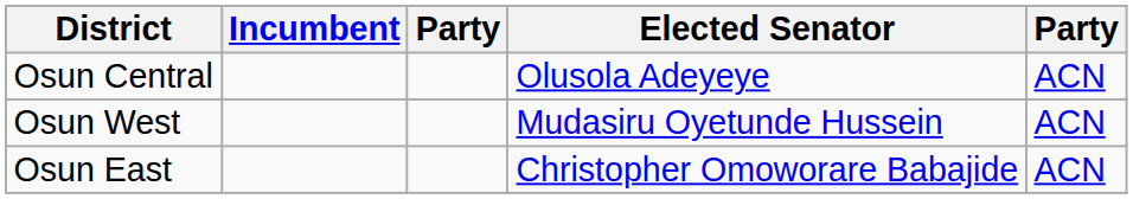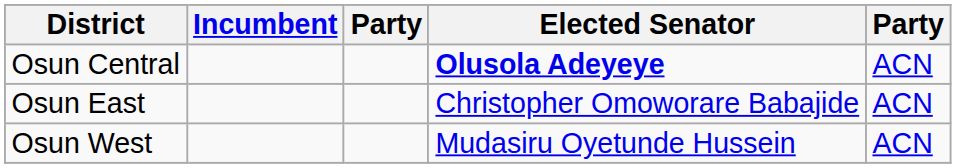Osun Central | Elected Senator: normal -> bold
rows swapped: Osun East <-> Osun West
